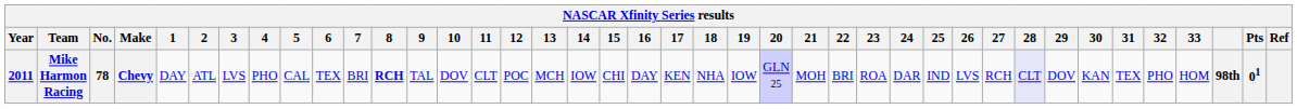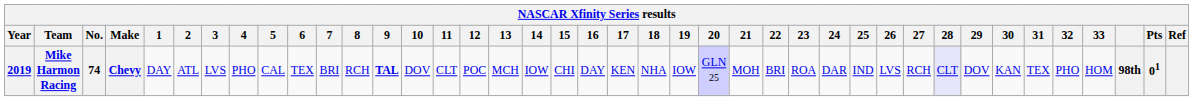Mike Harmon Racing | Year: 2011 -> 2019
Mike Harmon Racing | No.: 78 -> 74
Mike Harmon Racing | 8: bold -> normal
Mike Harmon Racing | 9: normal -> bold
